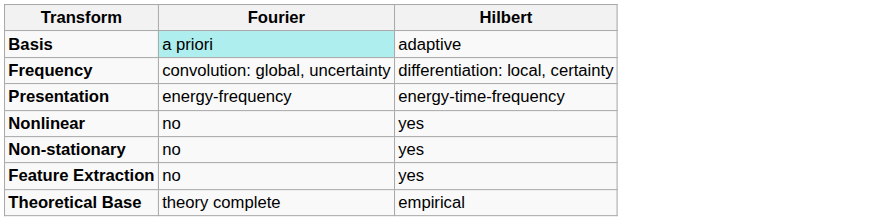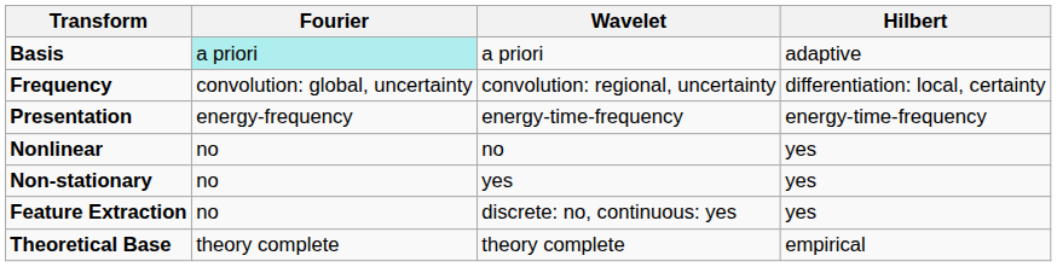+ column: Wavelet | a priori | convolution: regional, uncertainty | energy-time-frequency | no | yes | discrete: no, continuous: yes | theory complete
